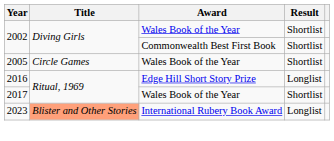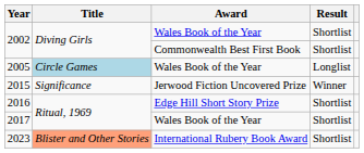2005 | Title: no background -> lightblue background
2005 | Result: Shortlist -> Longlist
+ row: 2015 | Significance | Jerwood Fiction Uncovered Prize | Winner
2016 | Result: Longlist -> Shortlist
2023 | Result: Longlist -> Shortlist
